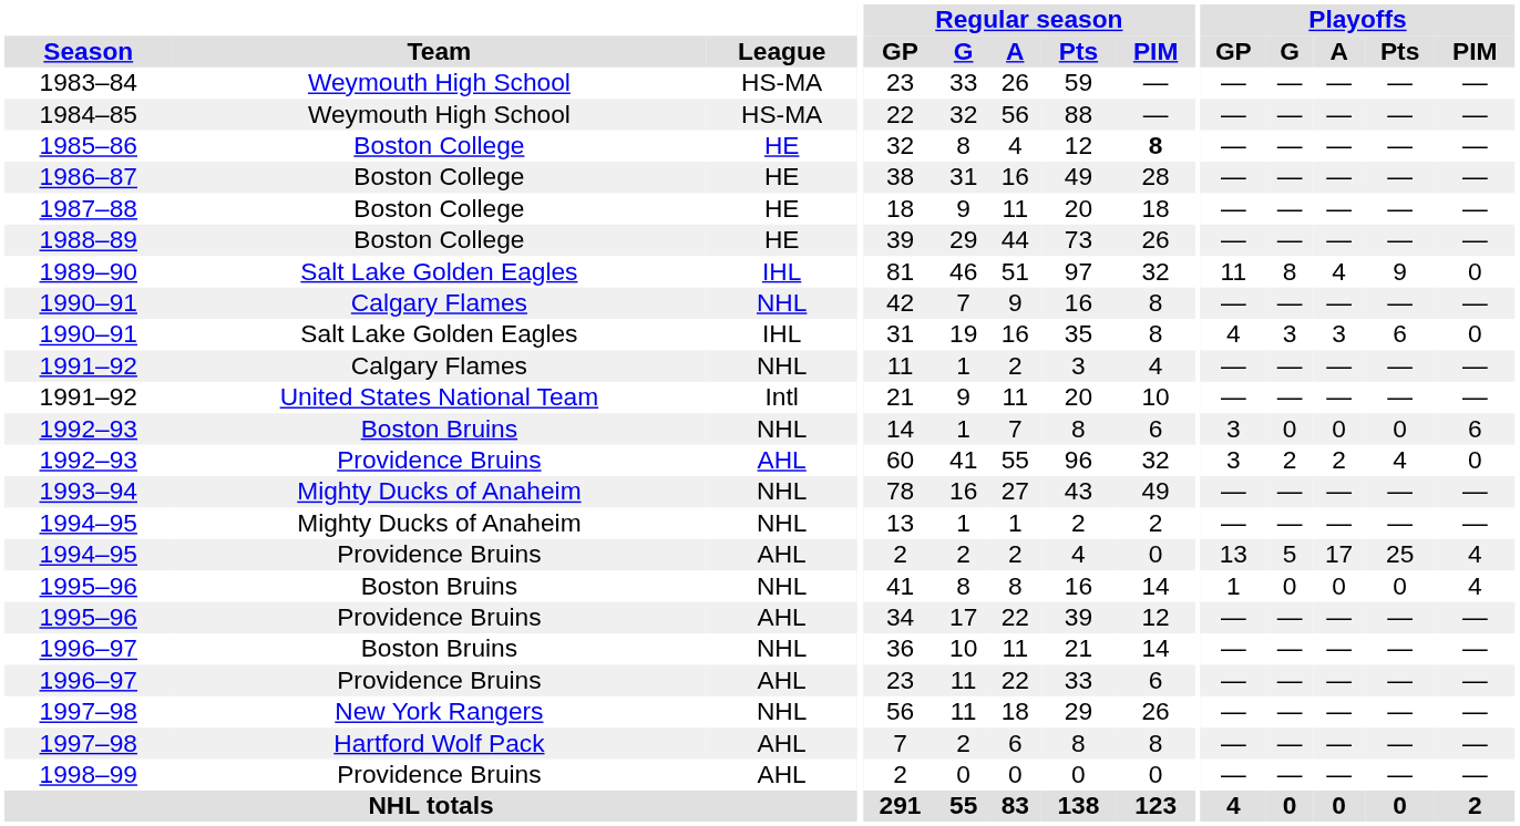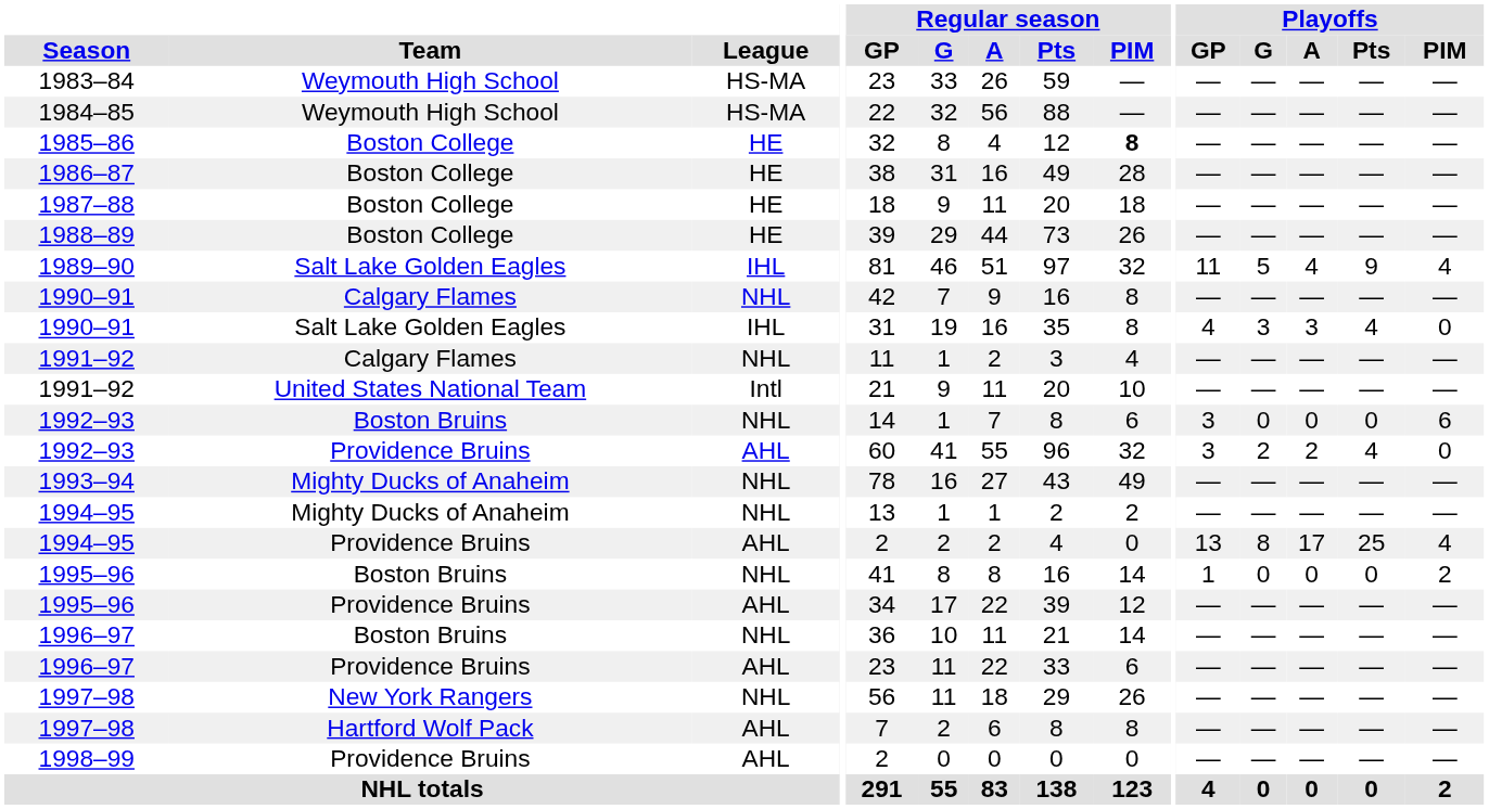1989–90 | Playoffs / G: 8 -> 5
1989–90 | Playoffs / PIM: 0 -> 4
1990–91 / Salt Lake Golden Eagles | Playoffs / Pts: 6 -> 4
1994–95 / Providence Bruins | Playoffs / G: 5 -> 8
1995–96 / Boston Bruins | Playoffs / PIM: 4 -> 2
